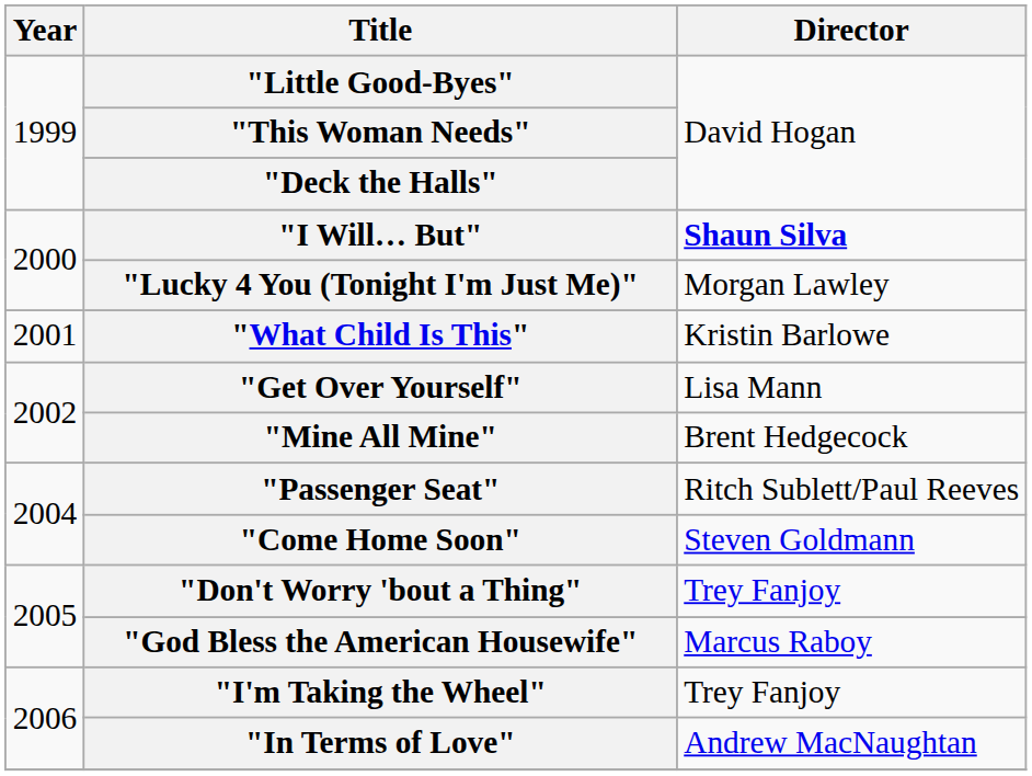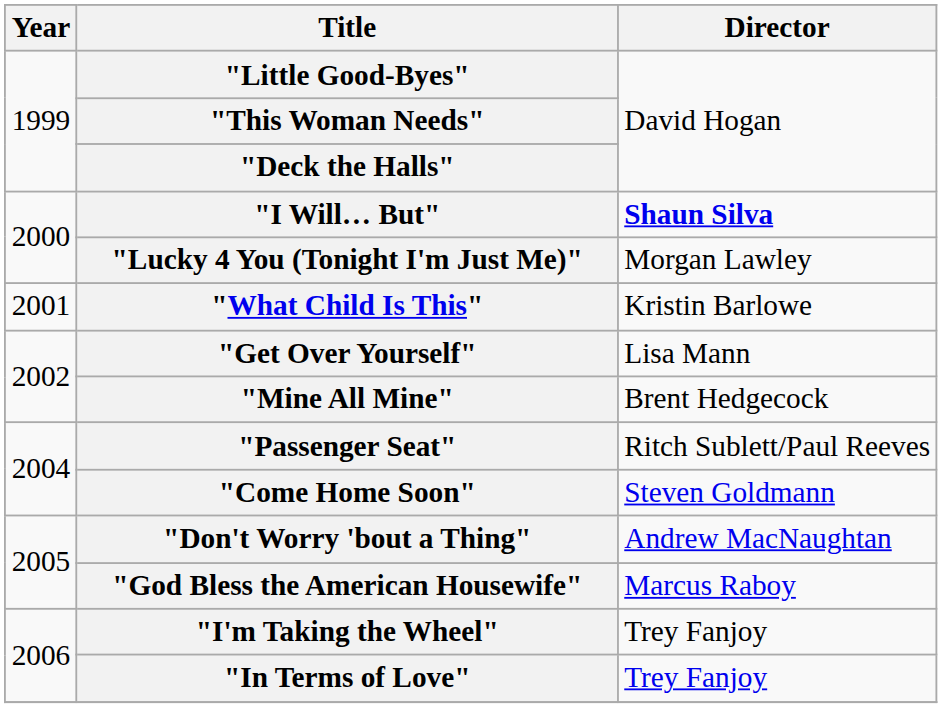"Don't Worry 'bout a Thing" | Director: Trey Fanjoy -> Andrew MacNaughtan
"In Terms of Love" | Director: Andrew MacNaughtan -> Trey Fanjoy
